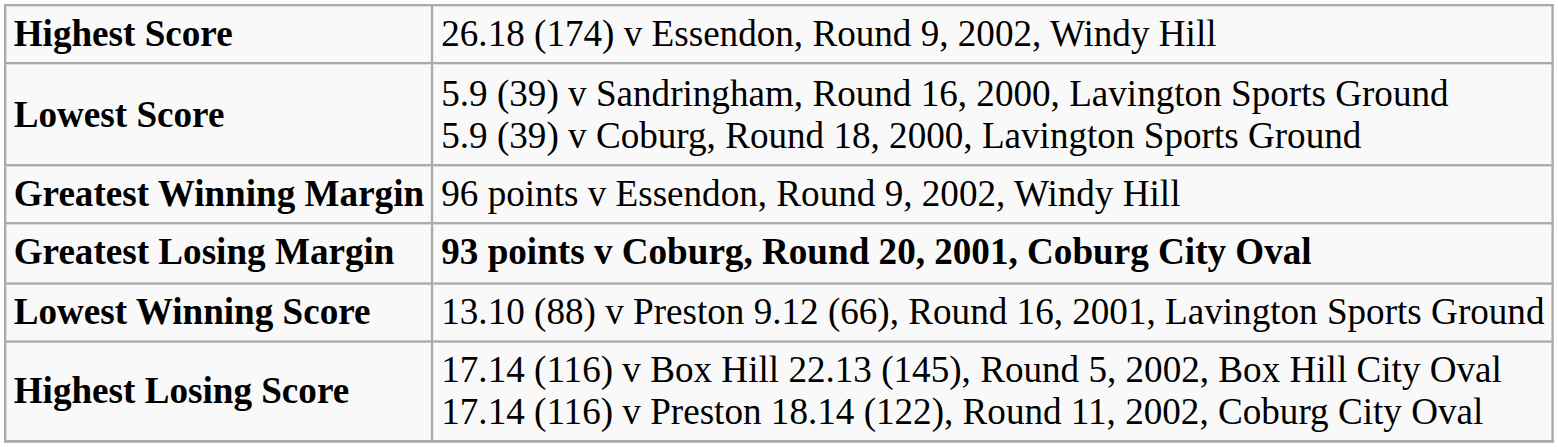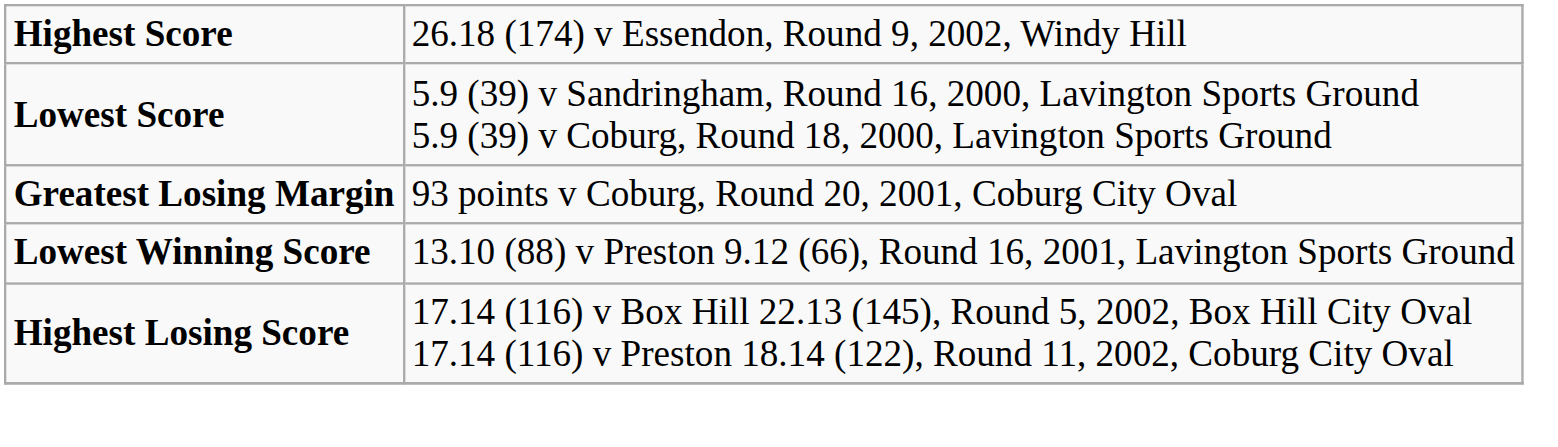- row: Greatest Winning Margin | 96 points v Essendon, Round 9, 2002, Windy Hill
Greatest Losing Margin | column 2: bold -> normal
